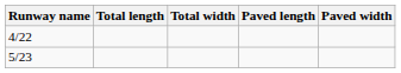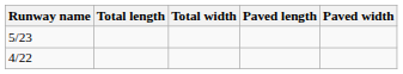rows swapped: 5/23 <-> 4/22
